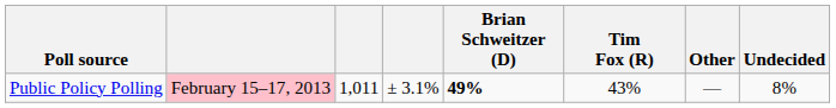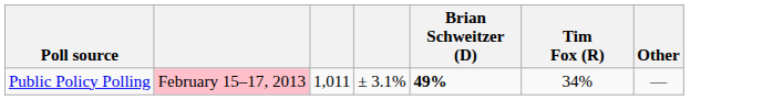- column: Undecided | 8%
Public Policy Polling | Tim Fox (R): 43% -> 34%
